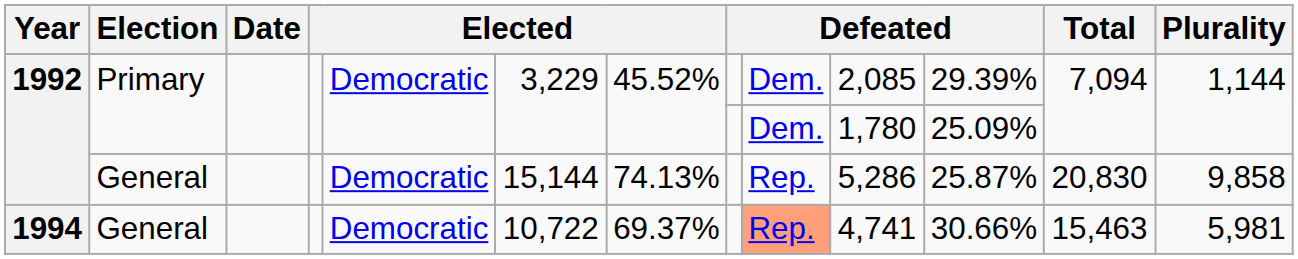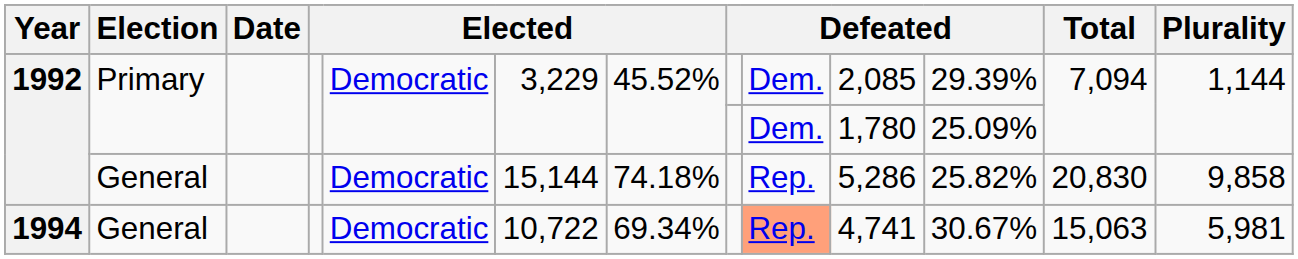1992 / General | column 7: 74.13% -> 74.18%
1992 / General | column 11: 25.87% -> 25.82%
1994 | column 7: 69.37% -> 69.34%
1994 | column 11: 30.66% -> 30.67%
1994 | Total: 15,463 -> 15,063
